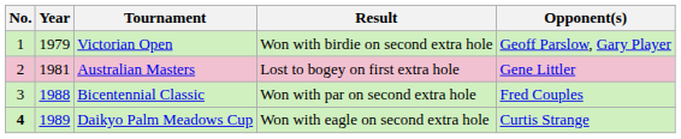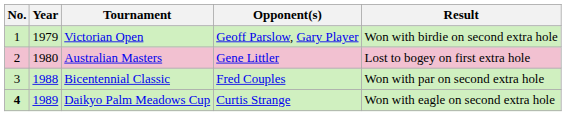columns swapped: Opponent(s) <-> Result
Australian Masters | Year: 1981 -> 1980
